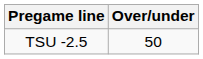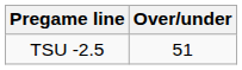TSU -2.5 | Over/under: 50 -> 51
